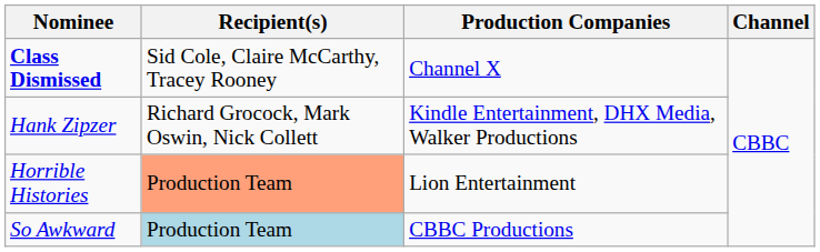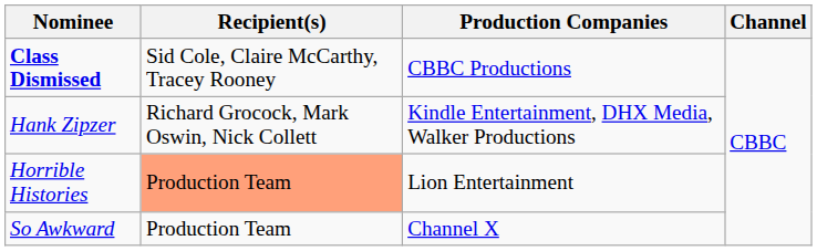Class Dismissed | Production Companies: Channel X -> CBBC Productions
So Awkward | Recipient(s): lightblue background -> no background
So Awkward | Production Companies: CBBC Productions -> Channel X
